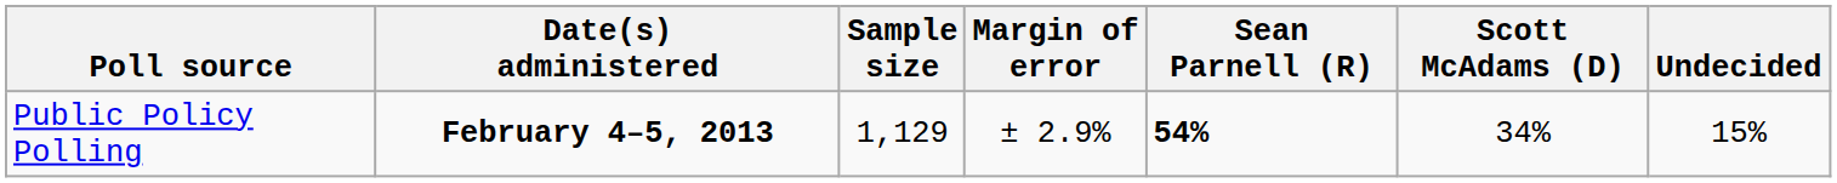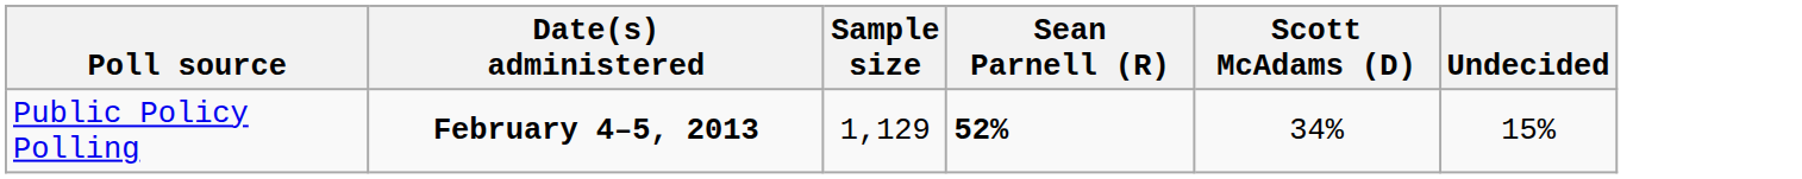- column: Margin of error | ± 2.9%
Public Policy Polling | Sean Parnell (R): 54% -> 52%
